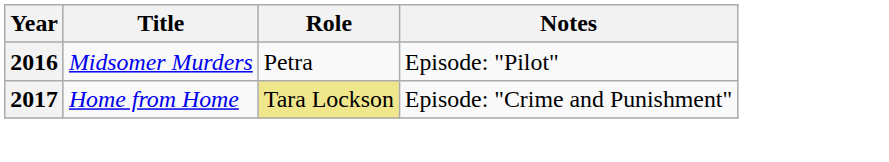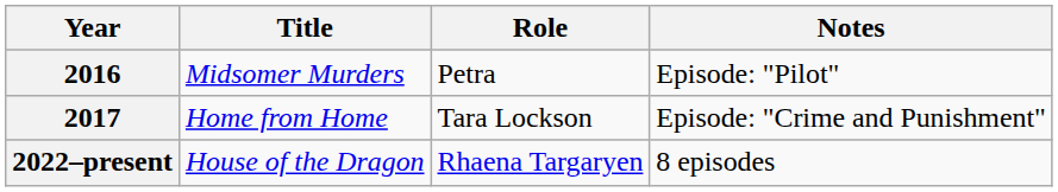2017 | Role: khaki background -> no background
+ row: 2022–present | House of the Dragon | Rhaena Targaryen | 8 episodes
